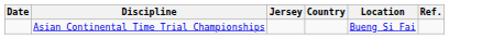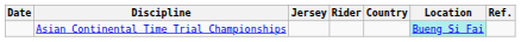+ column: Rider
Asian Continental Time Trial Championships | Location: no background -> paleturquoise background
